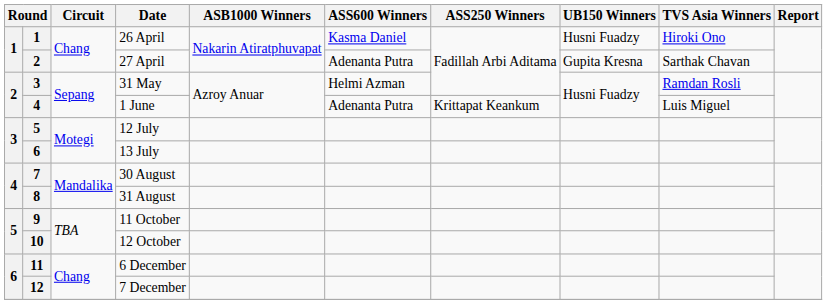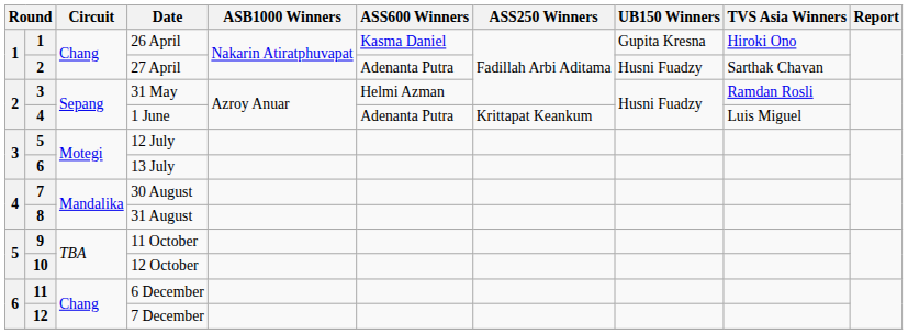26 April | UB150 Winners: Husni Fuadzy -> Gupita Kresna
27 April | UB150 Winners: Gupita Kresna -> Husni Fuadzy
